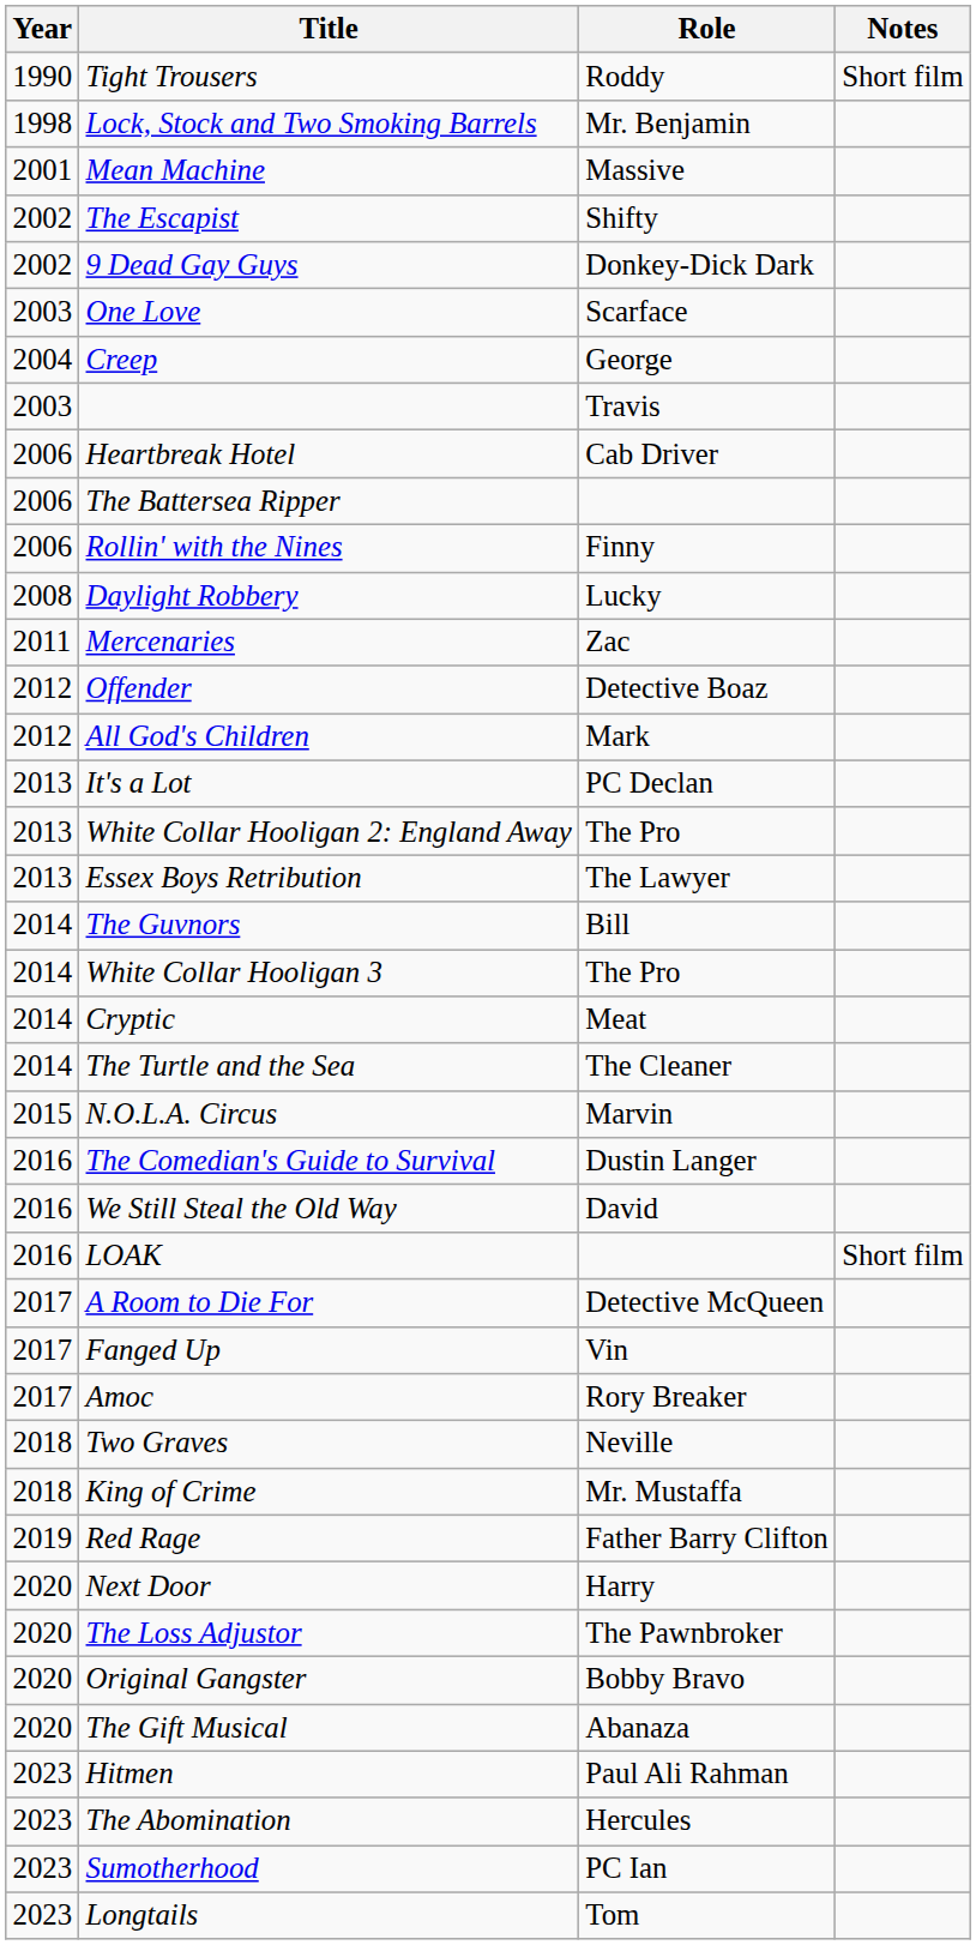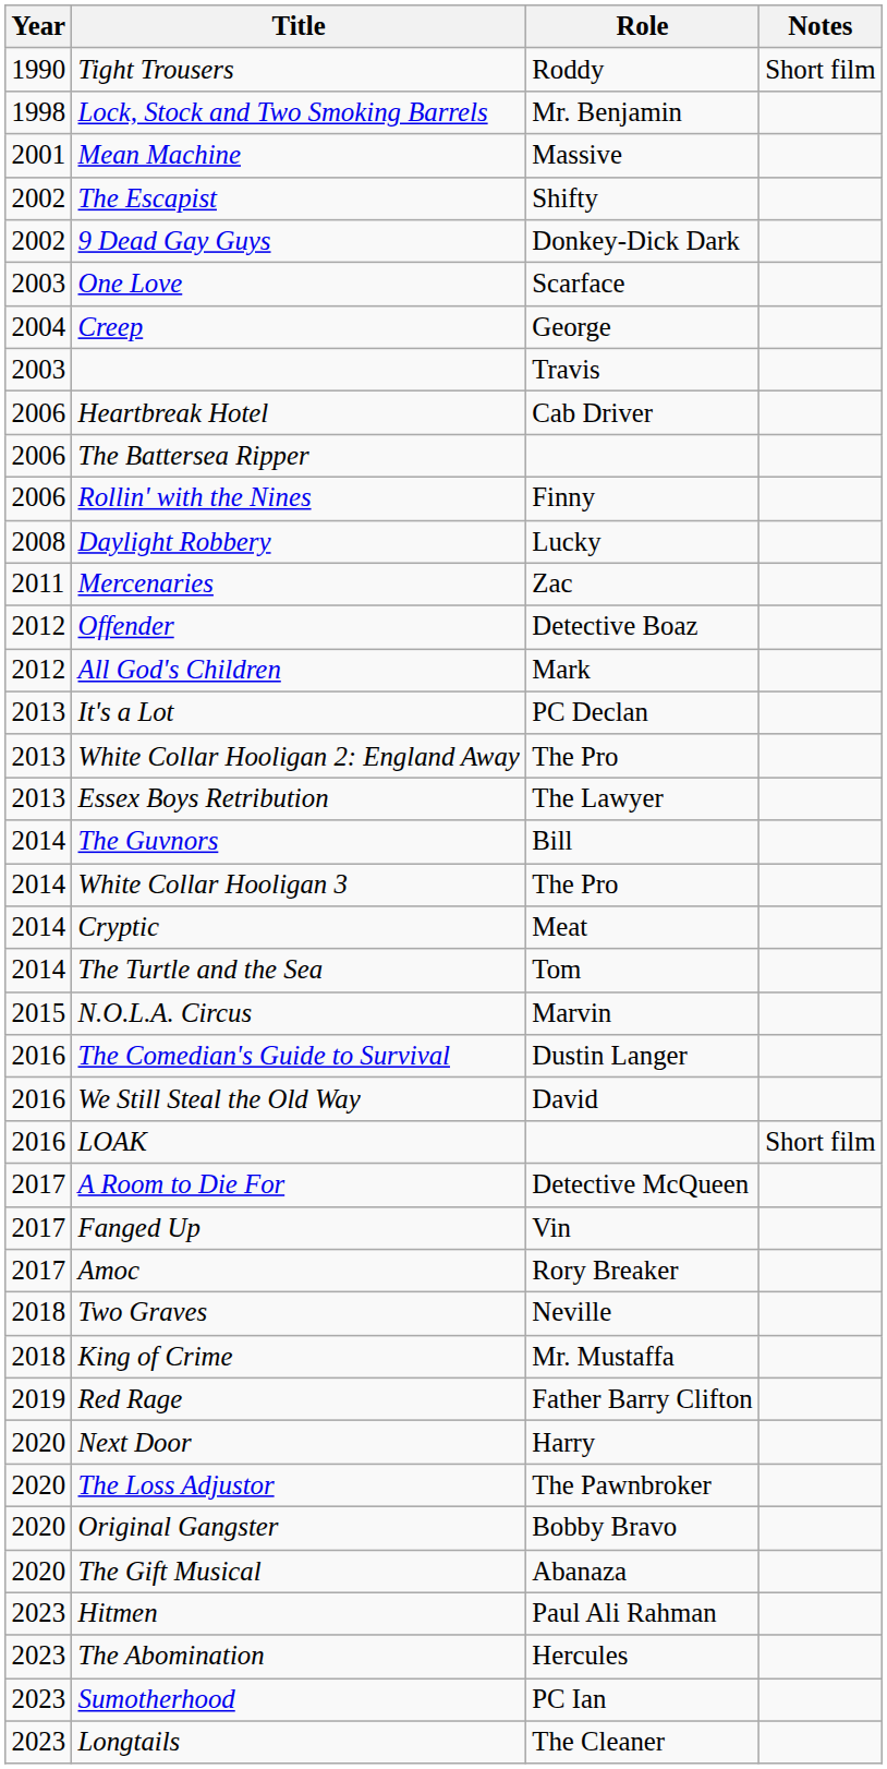The Turtle and the Sea | Role: The Cleaner -> Tom
Longtails | Role: Tom -> The Cleaner
